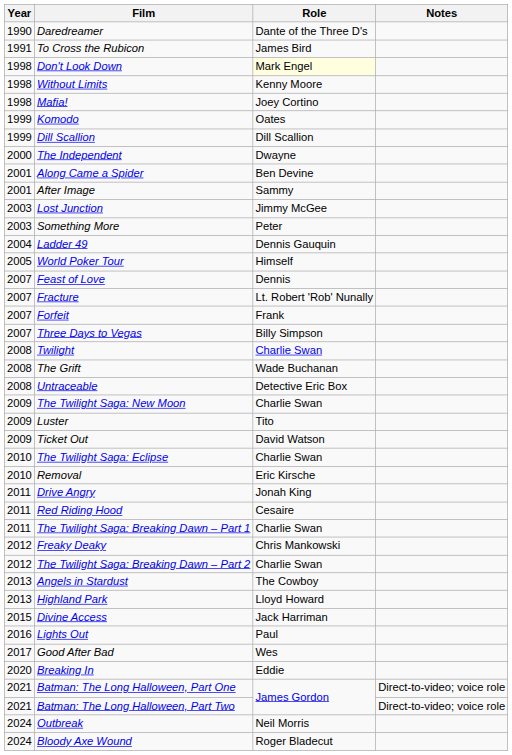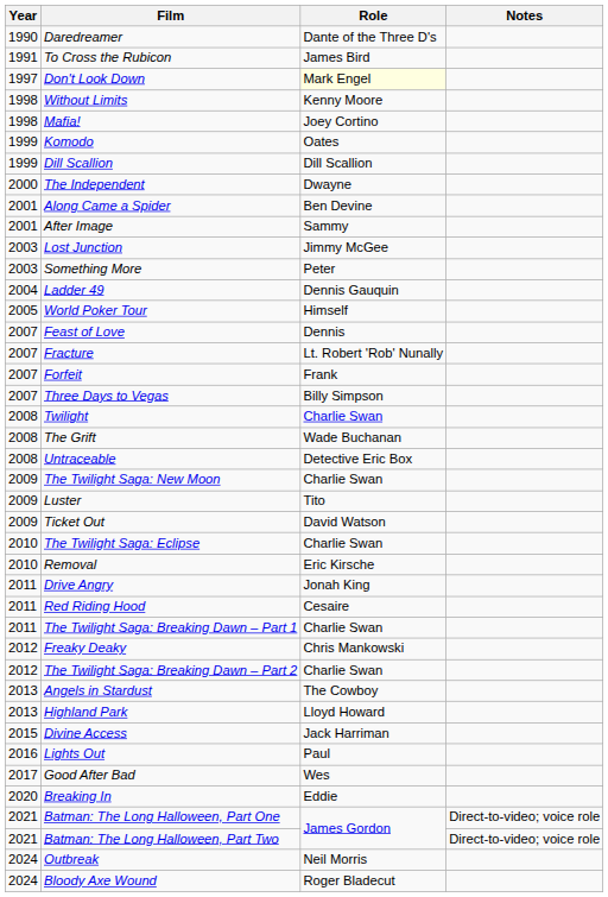Don't Look Down | Year: 1998 -> 1997
